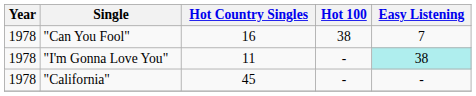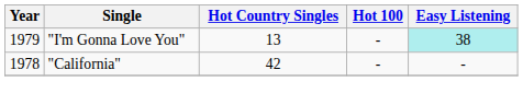- row: 1978 | "Can You Fool" | 16 | 38 | 7
"I'm Gonna Love You" | Year: 1978 -> 1979
"I'm Gonna Love You" | Hot Country Singles: 11 -> 13
"California" | Hot Country Singles: 45 -> 42
